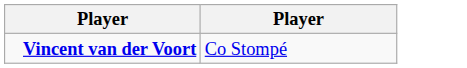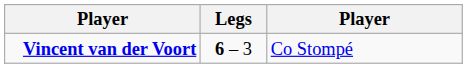+ column: Legs | 6 – 3
